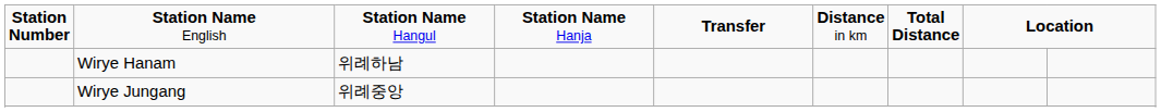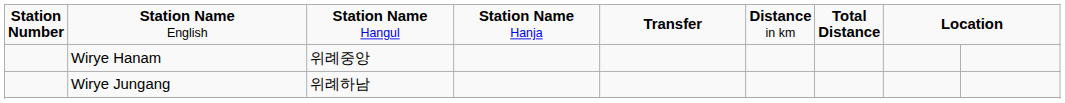Wirye Hanam | column 3: 위례하남 -> 위례중앙
Wirye Jungang | column 3: 위례중앙 -> 위례하남
